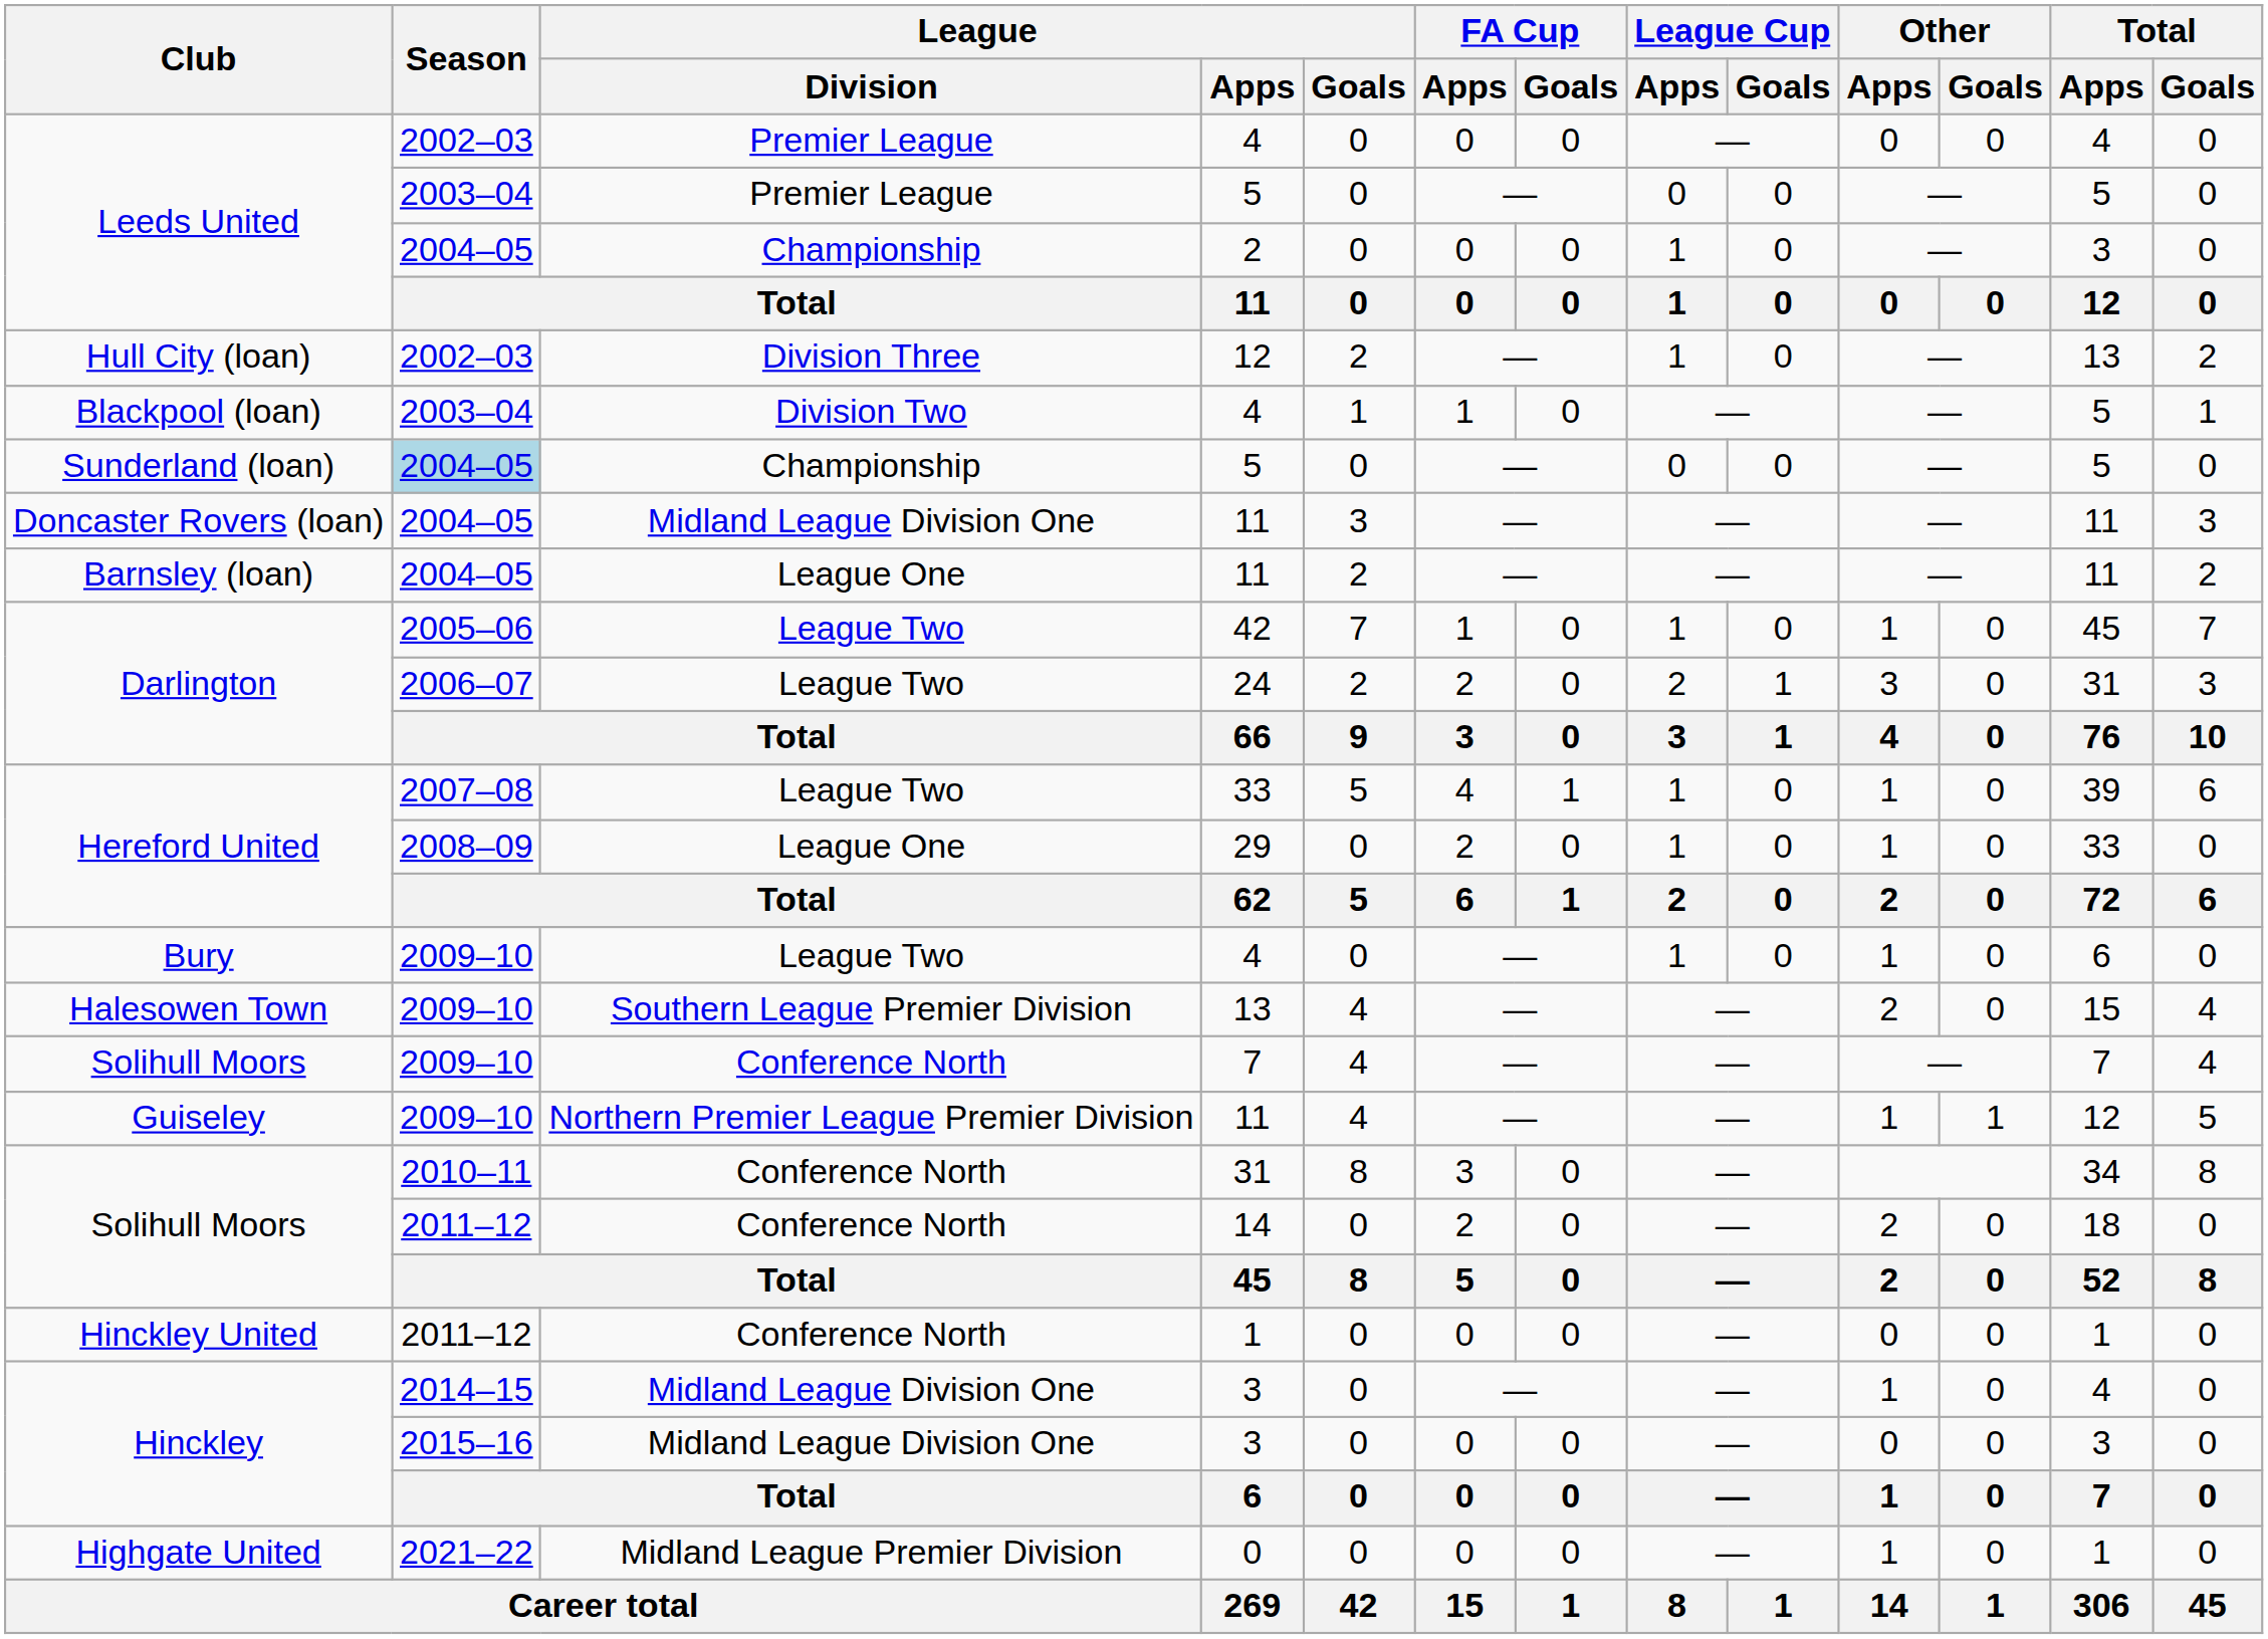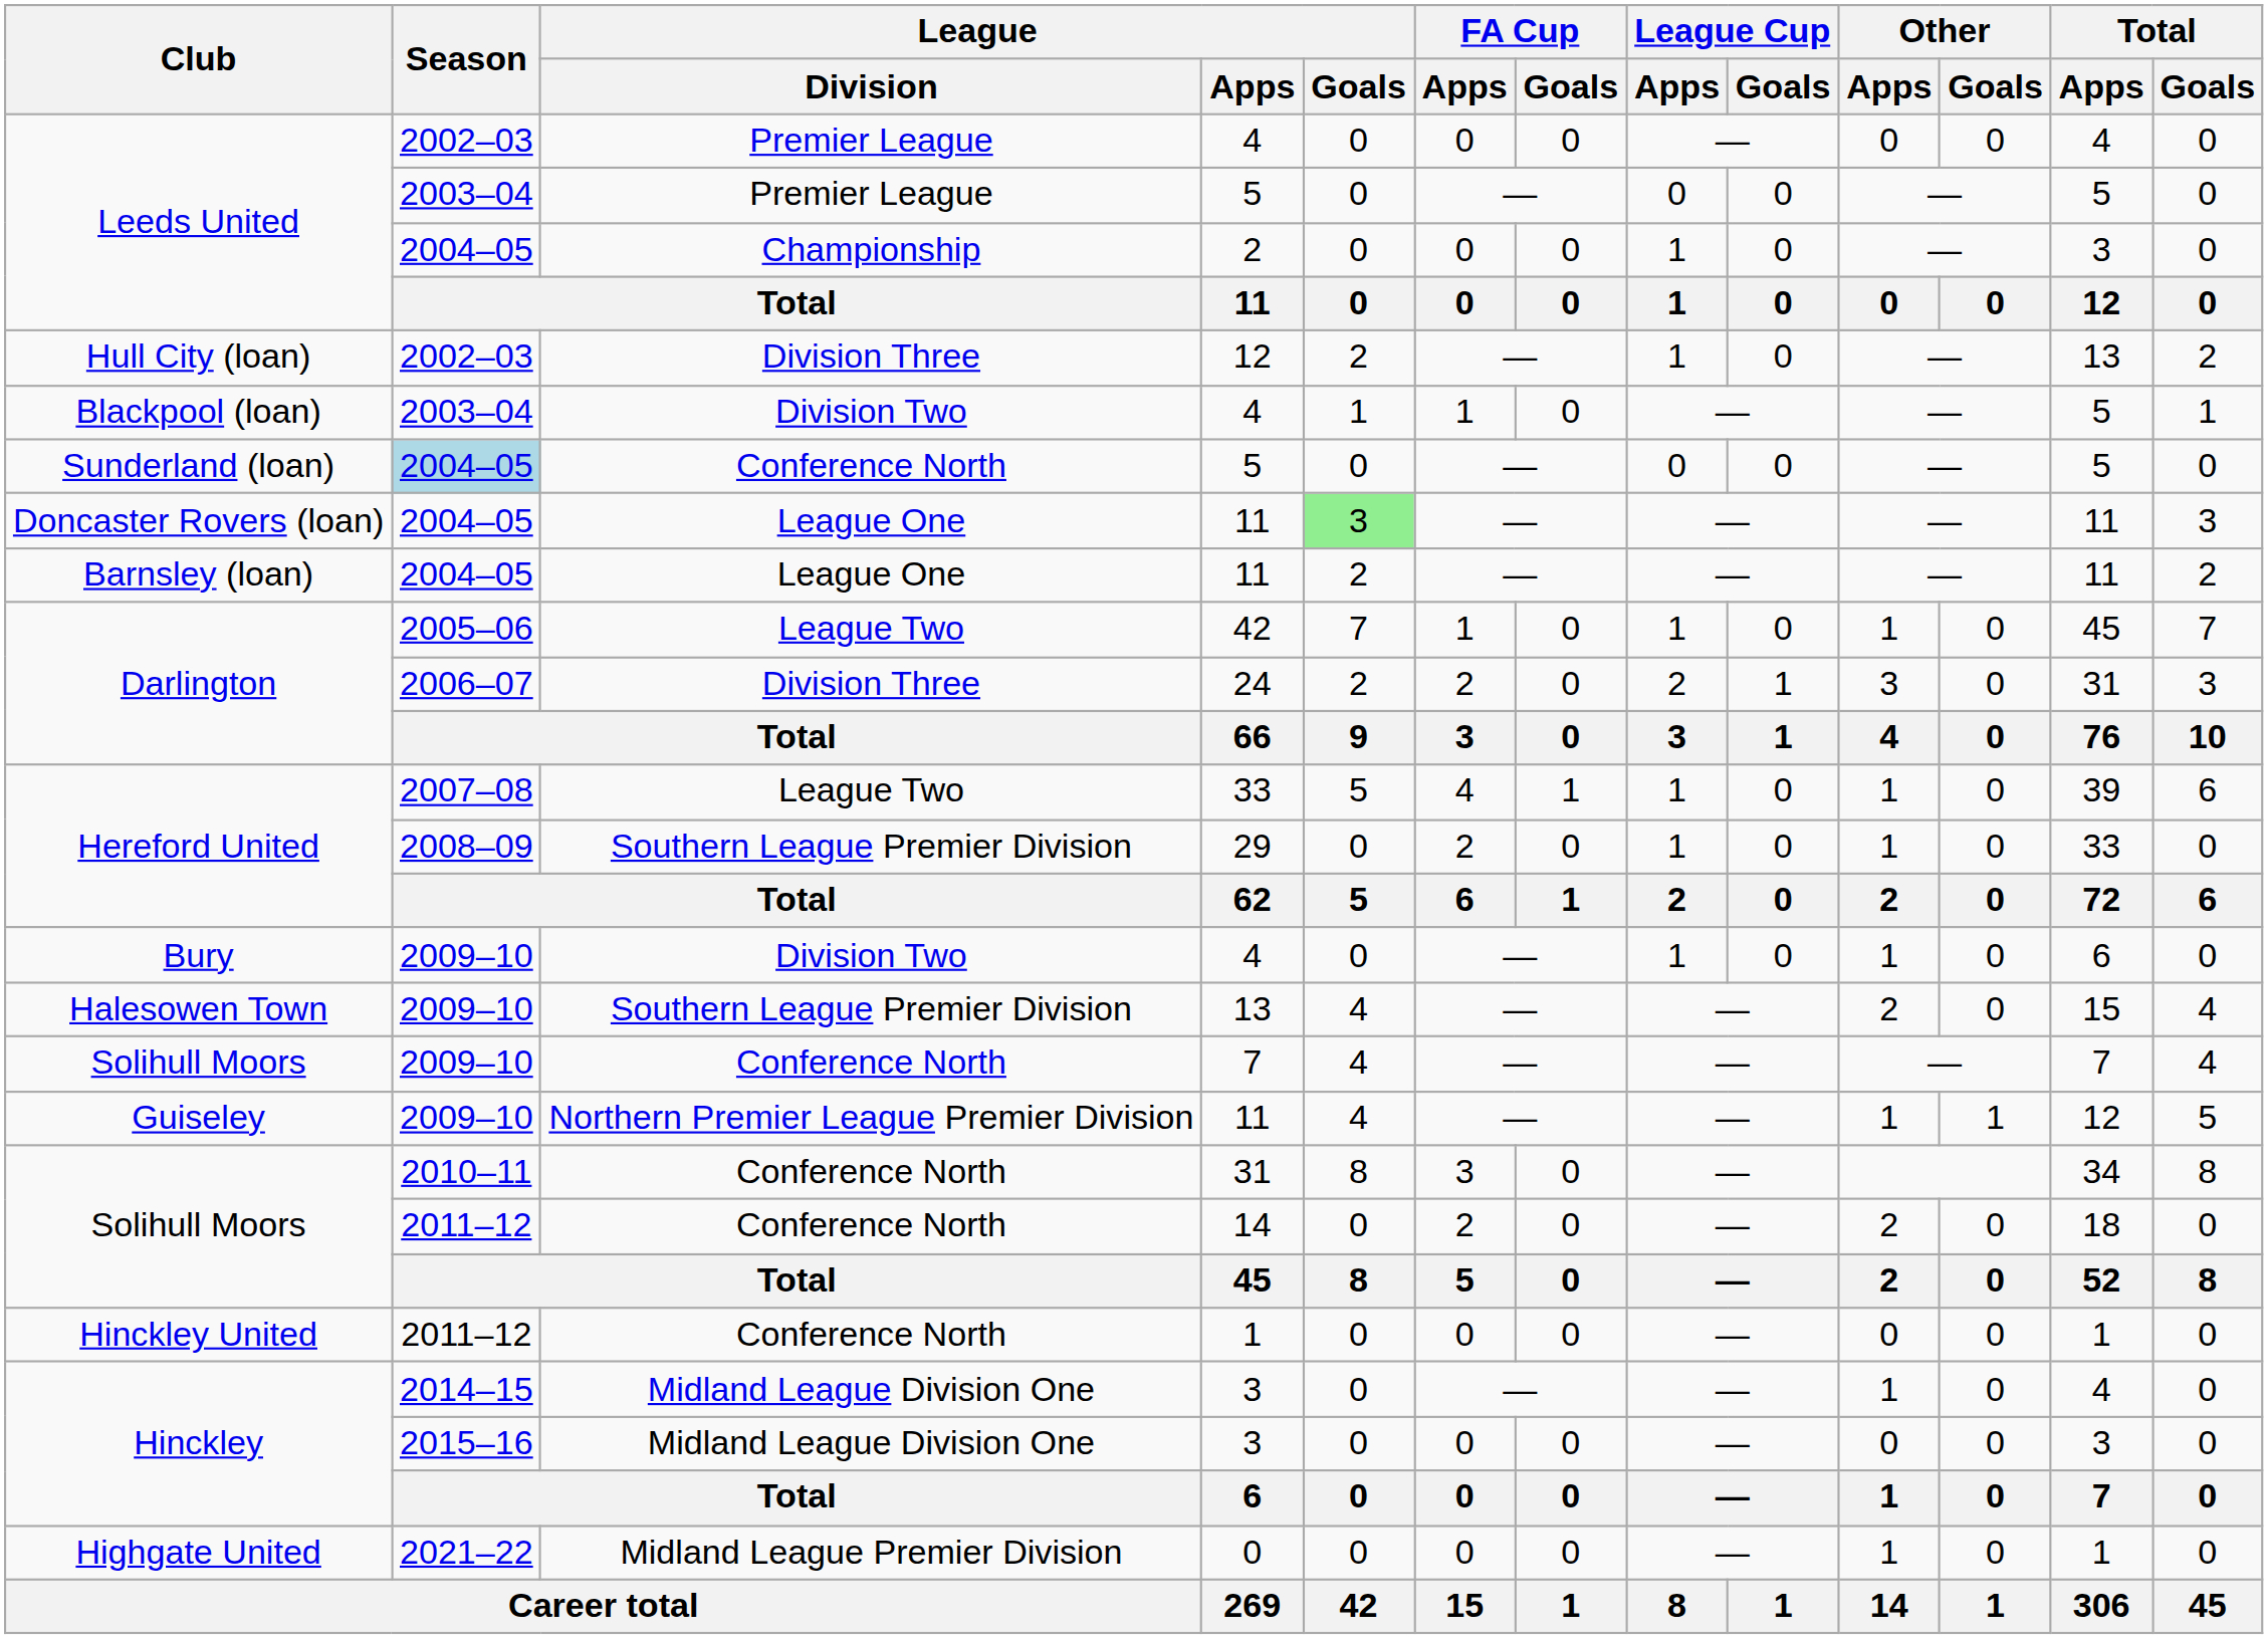Sunderland (loan) / 5 | League / Division: Championship -> Conference North
Doncaster Rovers (loan) / 11 | League / Division: Midland League Division One -> League One
Doncaster Rovers (loan) / 11 | League / Goals: no background -> lightgreen background
24 | League / Division: League Two -> Division Three
29 | League / Division: League One -> Southern League Premier Division
Bury / 4 | League / Division: League Two -> Division Two
